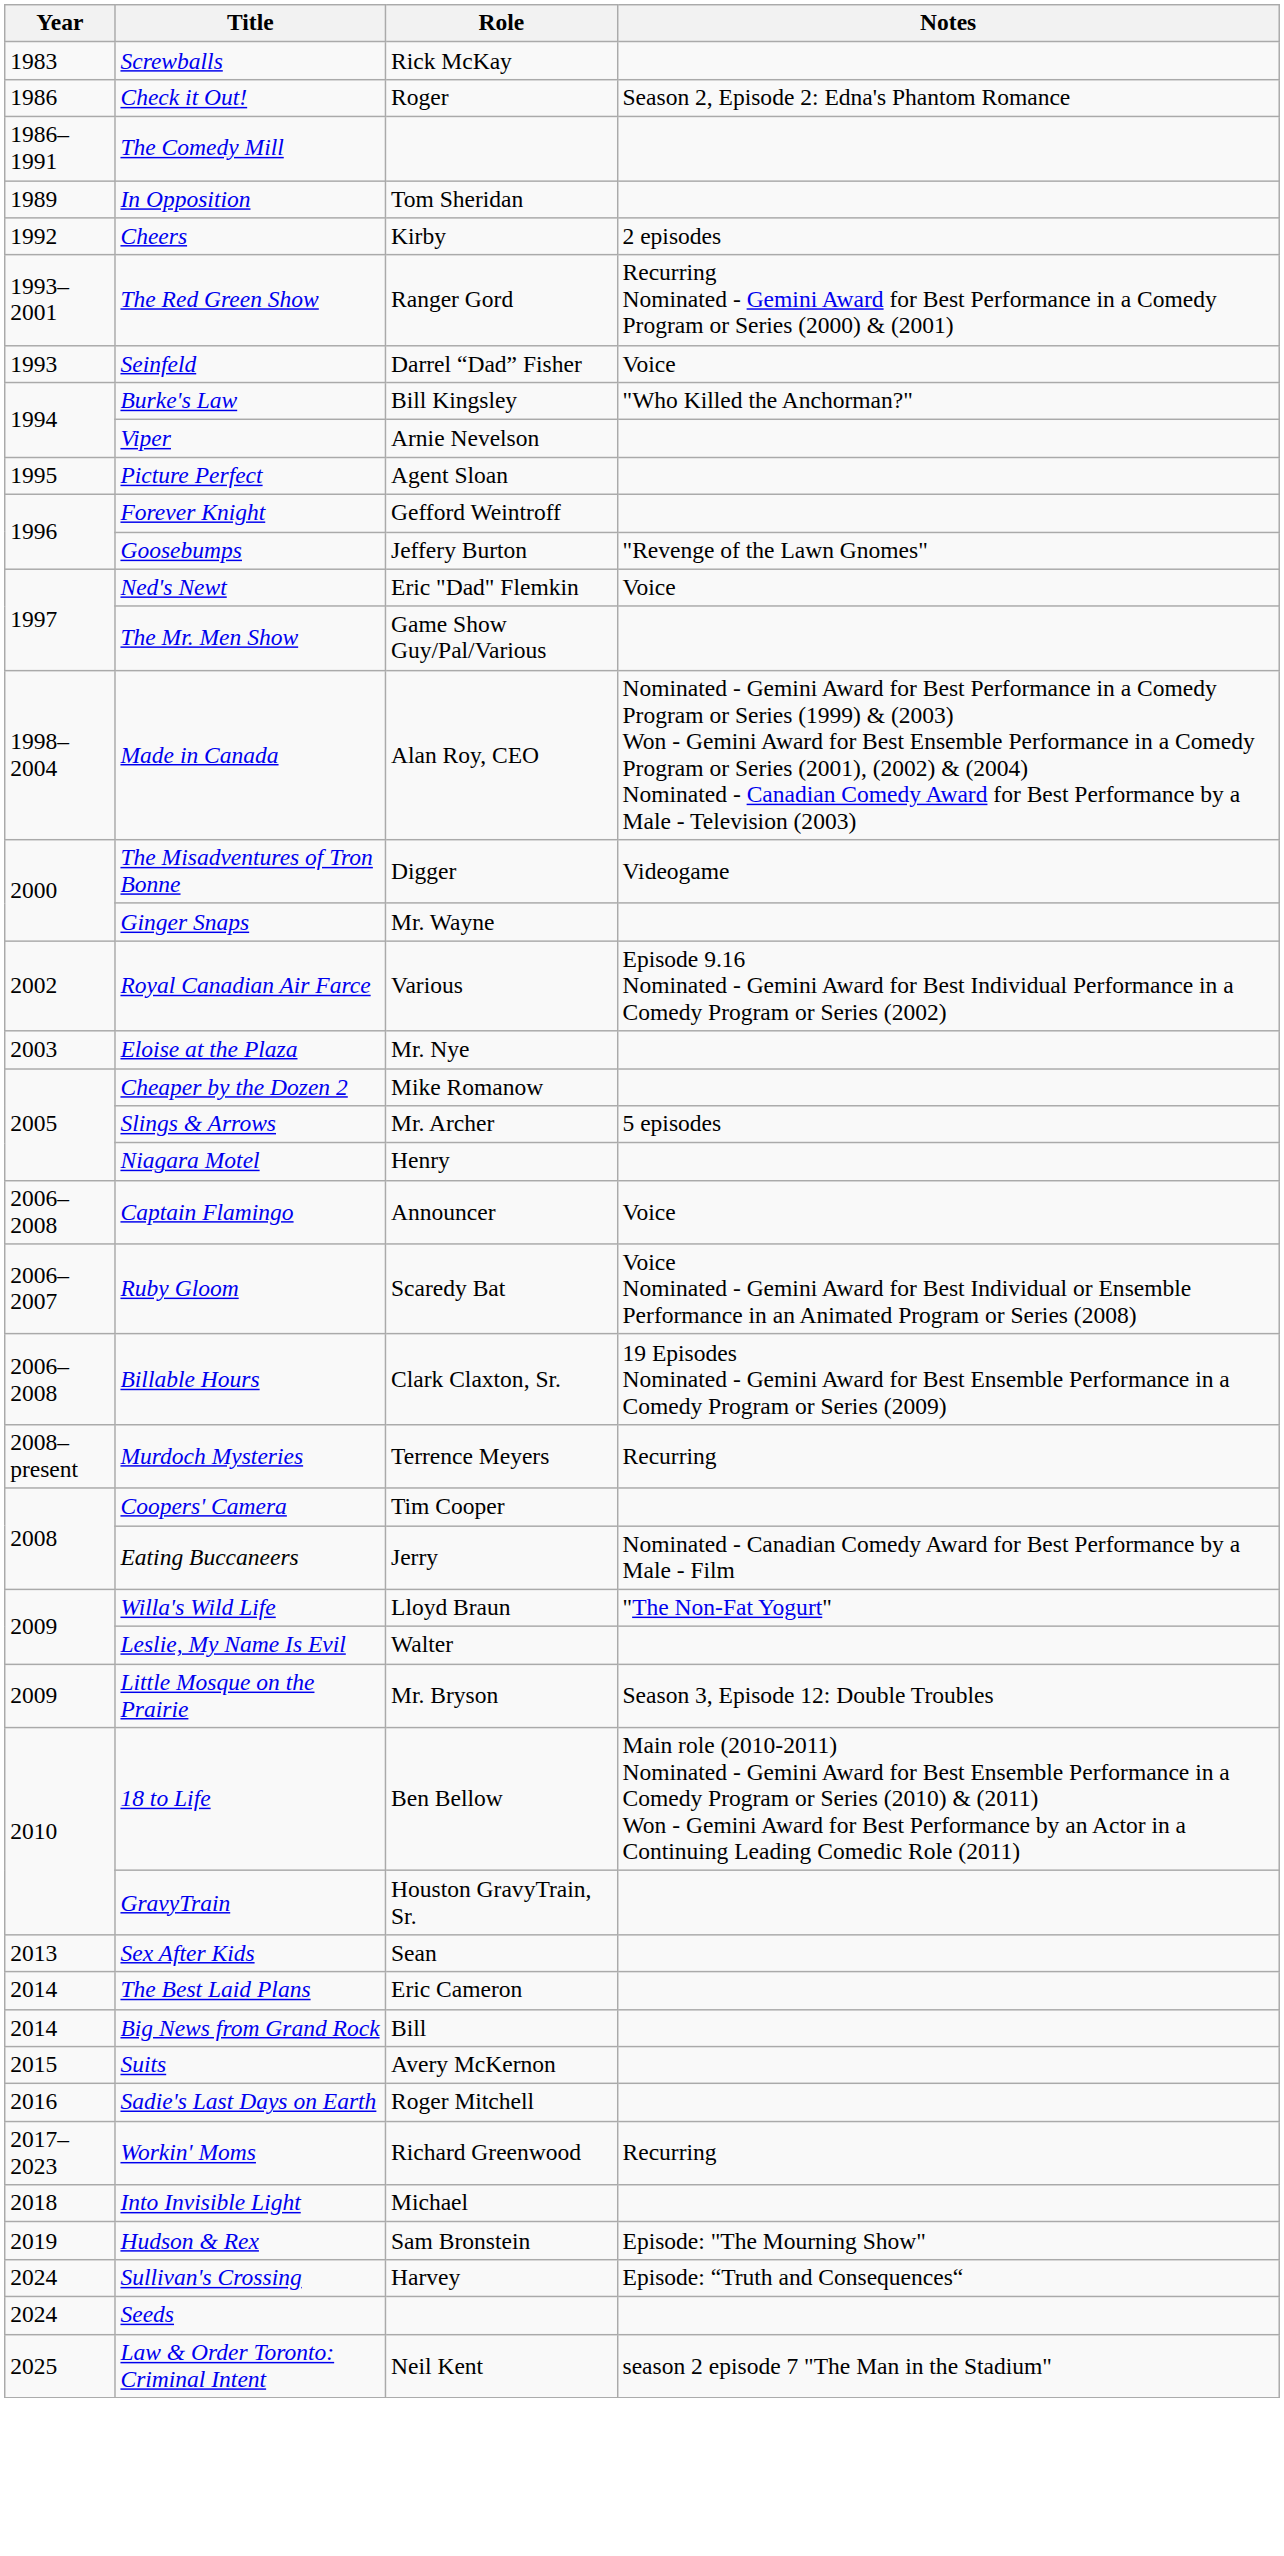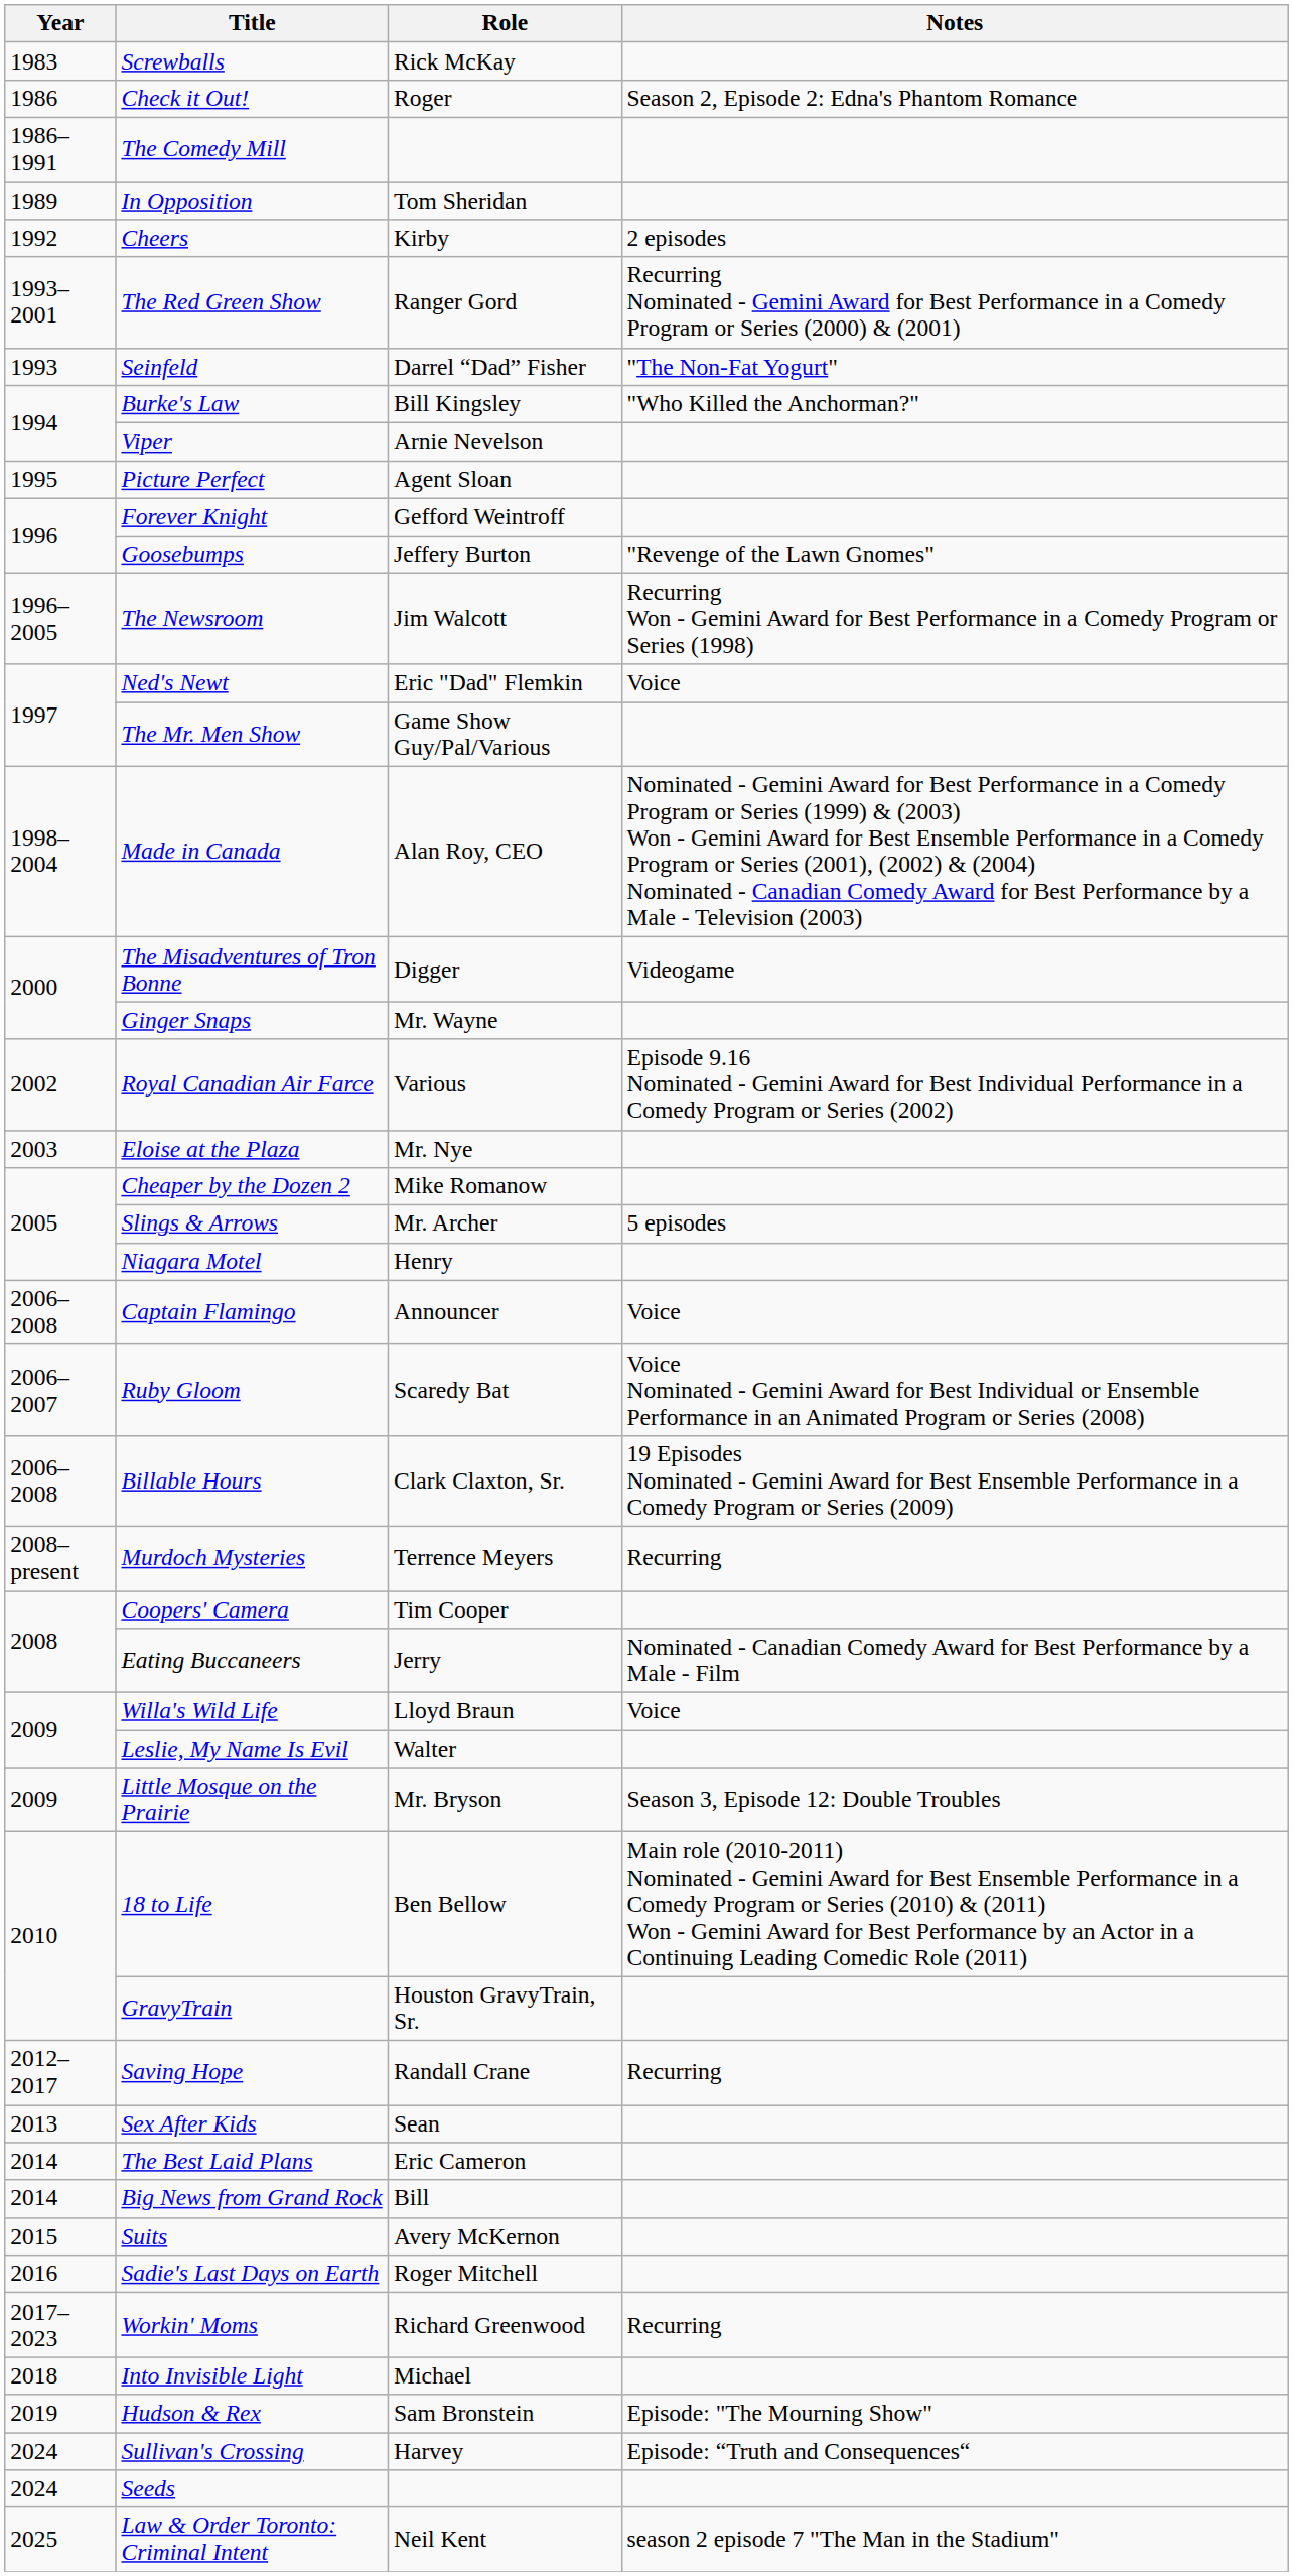Seinfeld | Notes: Voice -> "The Non-Fat Yogurt"
+ row: 1996–2005 | The Newsroom | Jim Walcott | Recurring Won - Gemini Award for Best Performance in a Comedy Program or Series (1998)
Willa's Wild Life | Notes: "The Non-Fat Yogurt" -> Voice
+ row: 2012–2017 | Saving Hope | Randall Crane | Recurring
